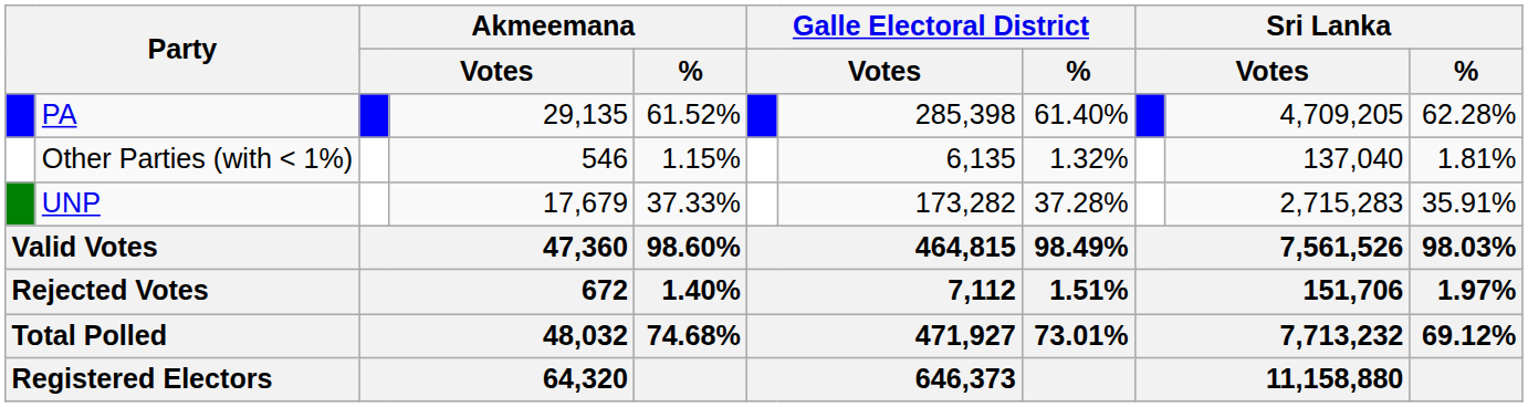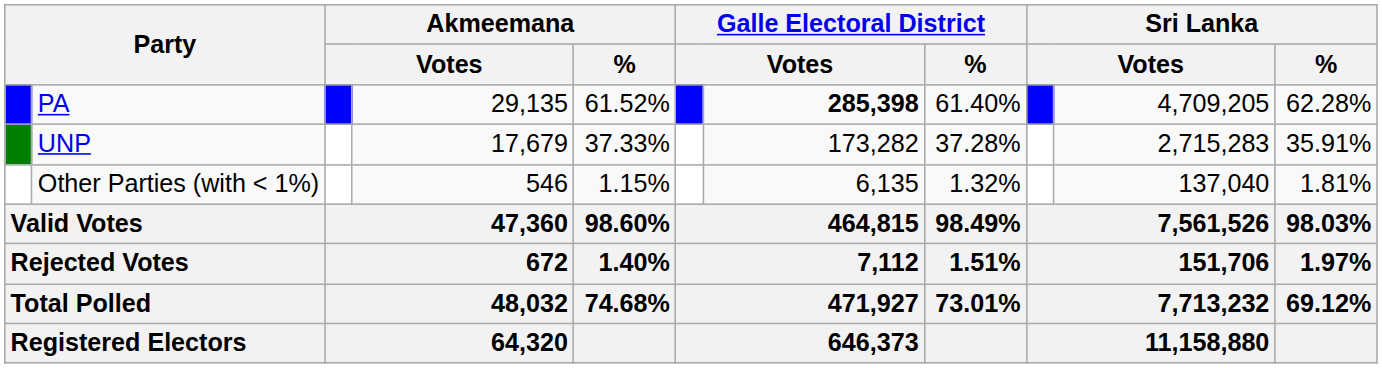PA | column 7: normal -> bold
rows swapped: UNP <-> Other Parties (with < 1%)
